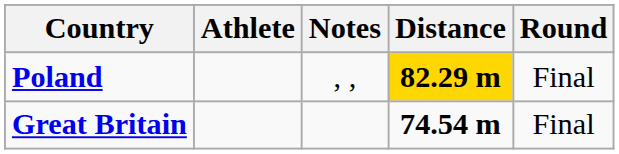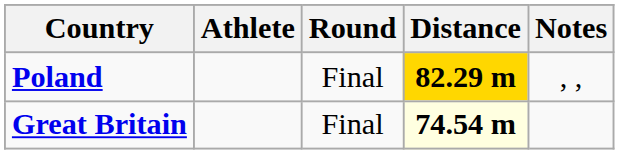columns swapped: Round <-> Notes
Great Britain | Distance: no background -> lightyellow background
